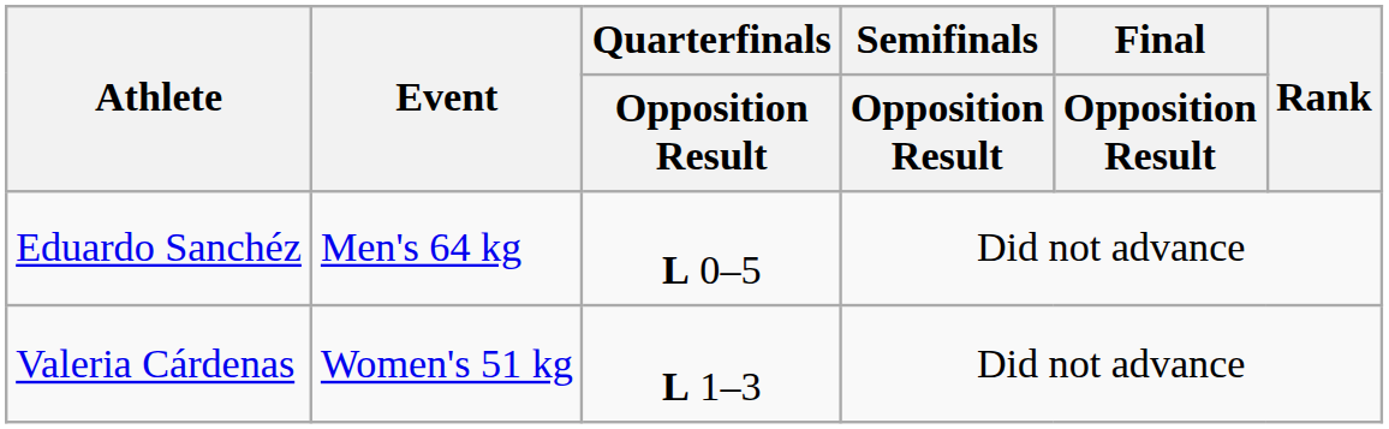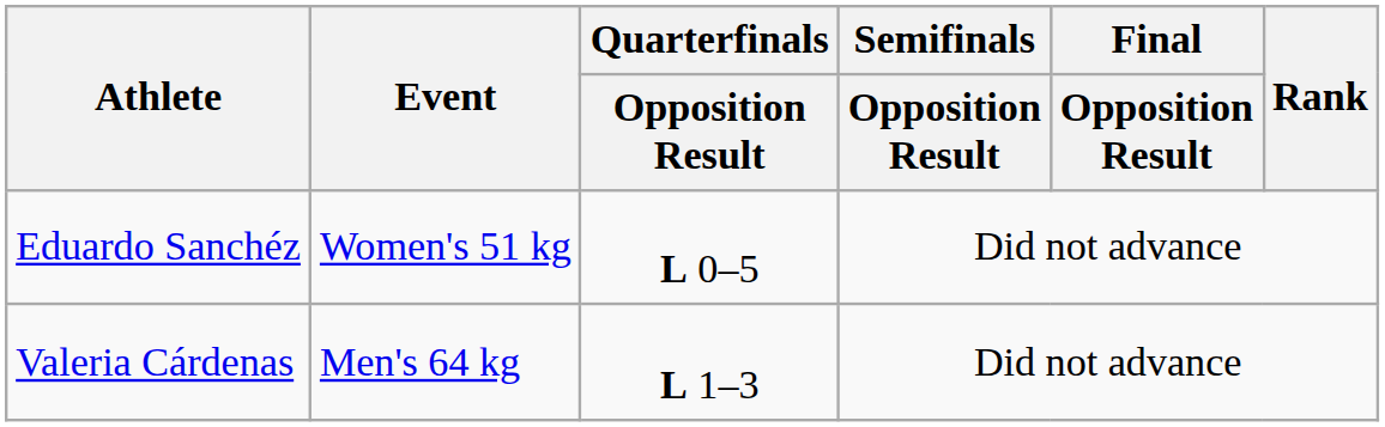Eduardo Sanchéz | Event: Men's 64 kg -> Women's 51 kg
Valeria Cárdenas | Event: Women's 51 kg -> Men's 64 kg
